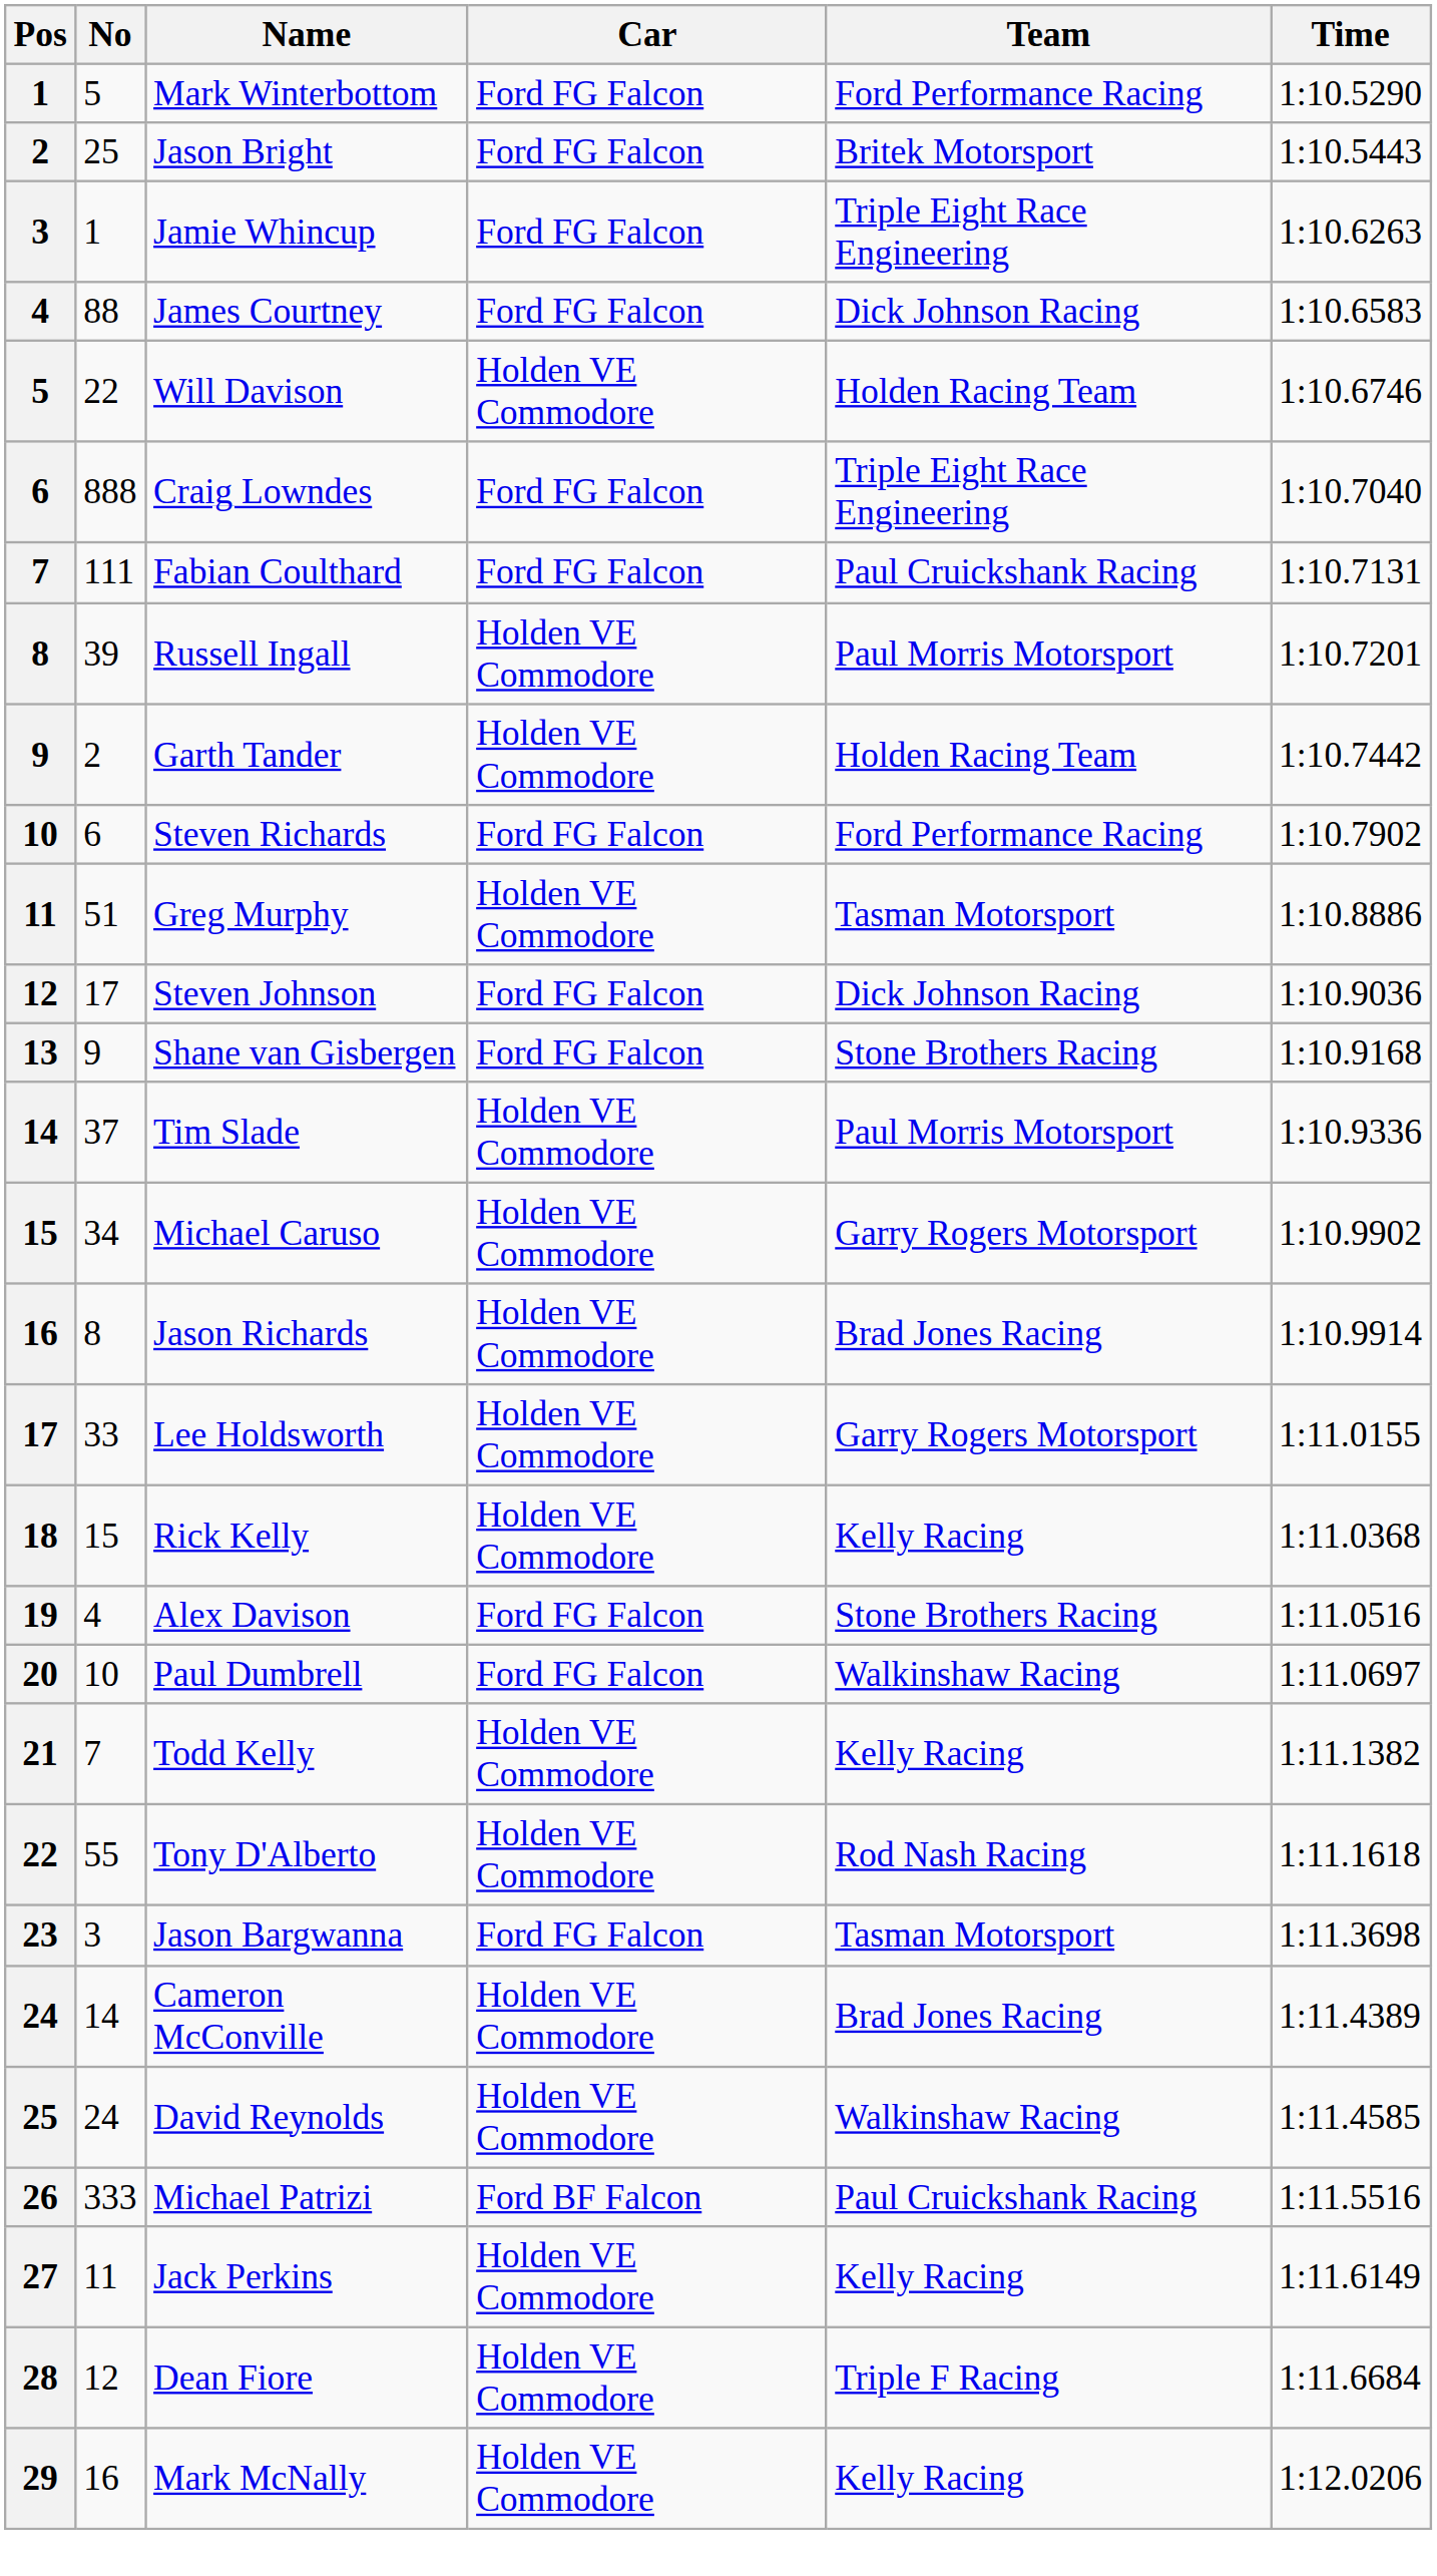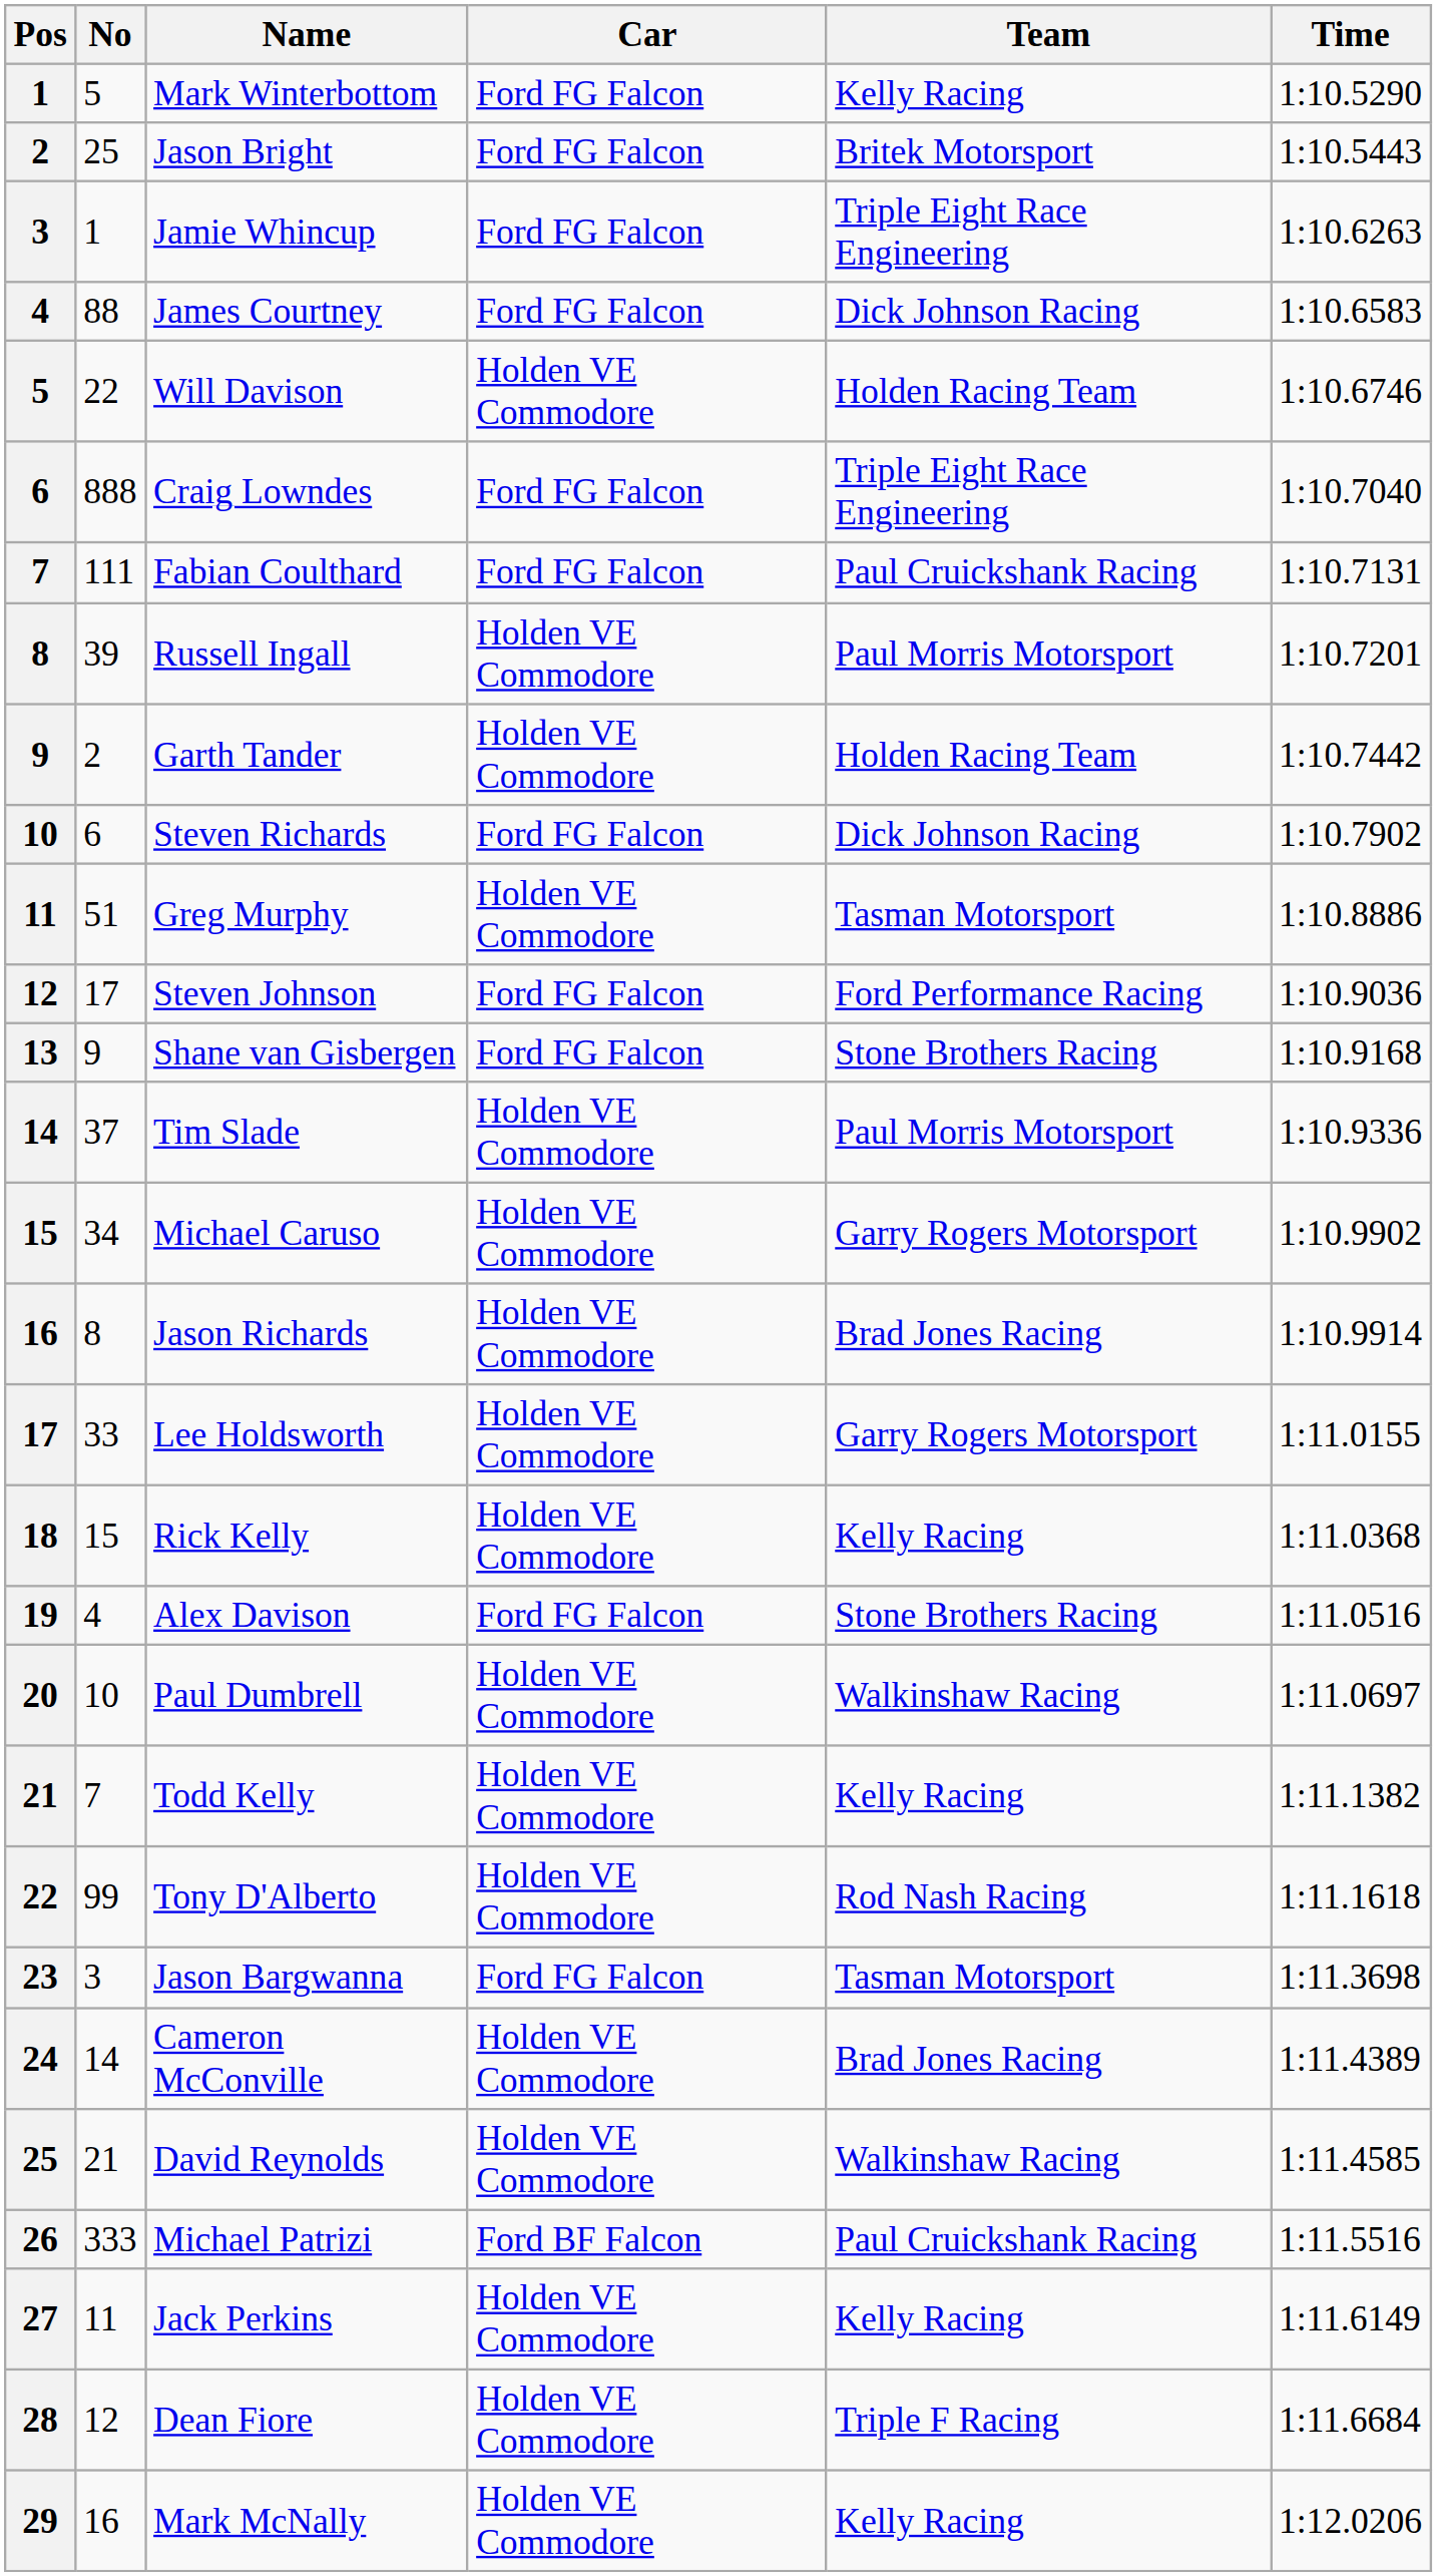Mark Winterbottom | Team: Ford Performance Racing -> Kelly Racing
Steven Richards | Team: Ford Performance Racing -> Dick Johnson Racing
Steven Johnson | Team: Dick Johnson Racing -> Ford Performance Racing
Paul Dumbrell | Car: Ford FG Falcon -> Holden VE Commodore
Tony D'Alberto | No: 55 -> 99
David Reynolds | No: 24 -> 21
